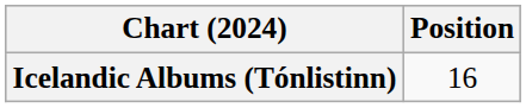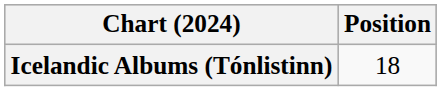Icelandic Albums (Tónlistinn) | Position: 16 -> 18
